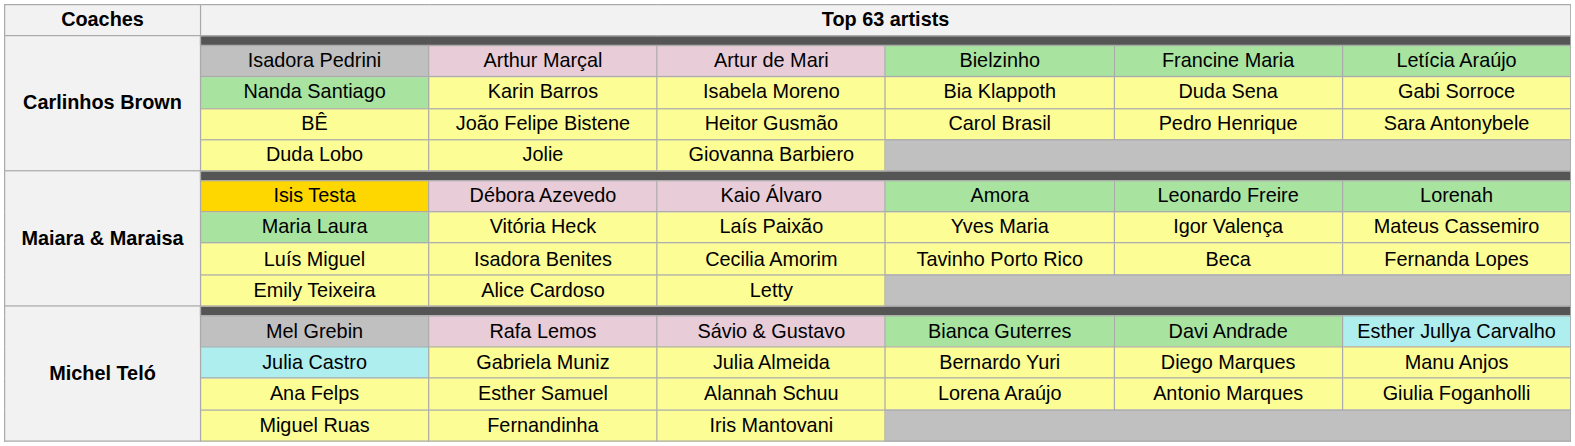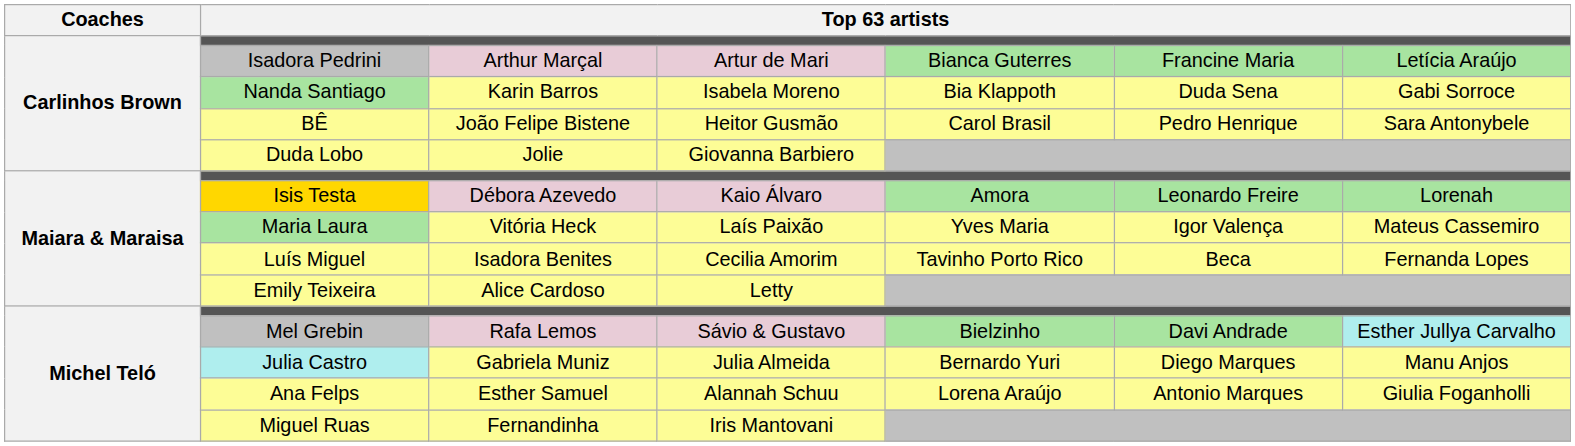Isadora Pedrini | column 5: Bielzinho -> Bianca Guterres
Mel Grebin | column 5: Bianca Guterres -> Bielzinho
